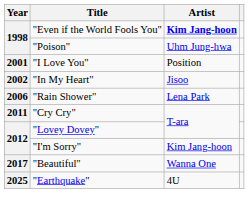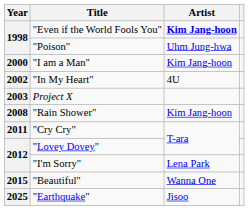+ row: 2000 | "I am a Man" | Kim Jang-hoon
- row: 2001 | "I Love You" | Position
"In My Heart" | Artist: Jisoo -> 4U
+ row: 2003 | Project X
"Rain Shower" | Year: 2006 -> 2008
"Rain Shower" | Artist: Lena Park -> Kim Jang-hoon
"I'm Sorry" | Artist: Kim Jang-hoon -> Lena Park
"Beautiful" | Year: 2017 -> 2015
"Earthquake" | Artist: 4U -> Jisoo
